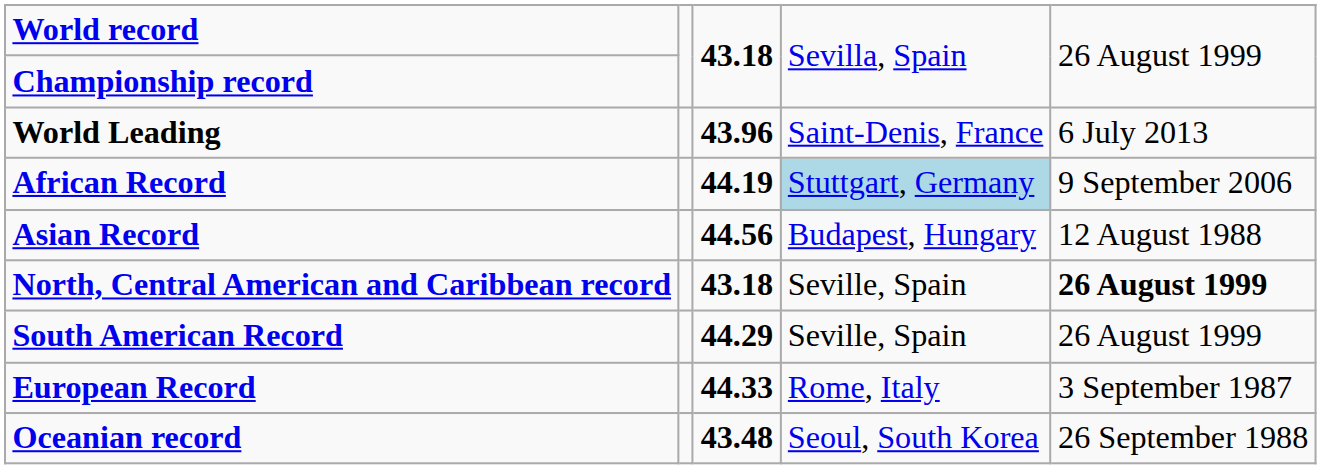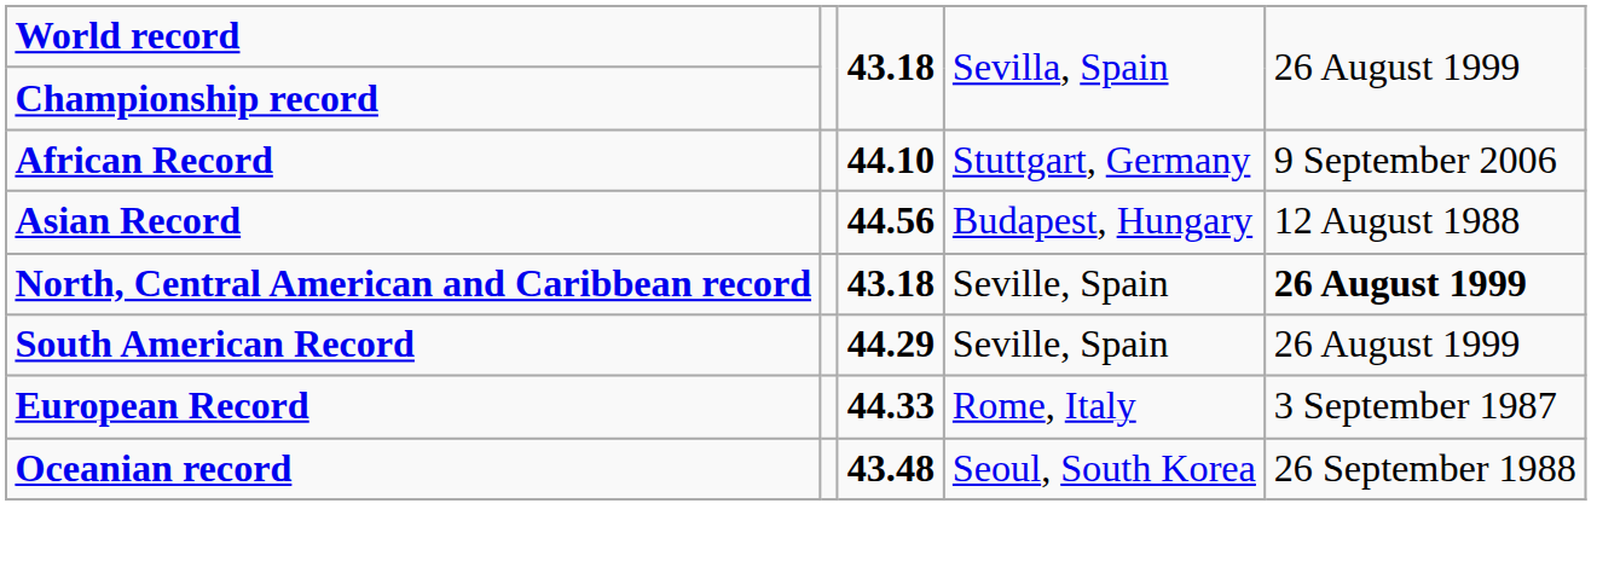- row: World Leading | 43.96 | Saint-Denis, France | 6 July 2013
African Record | column 3: 44.19 -> 44.10
African Record | column 4: lightblue background -> no background
